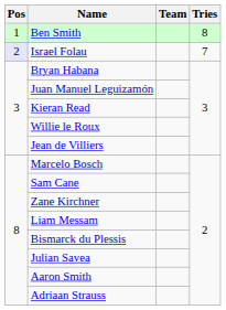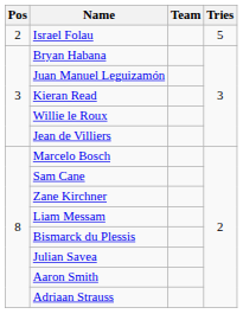- row: 1 | Ben Smith | 8
Israel Folau | Pos: lavender background -> no background
Israel Folau | Tries: 7 -> 5
